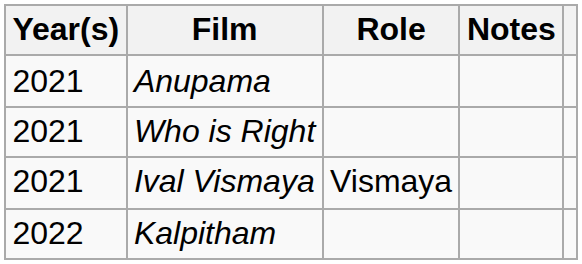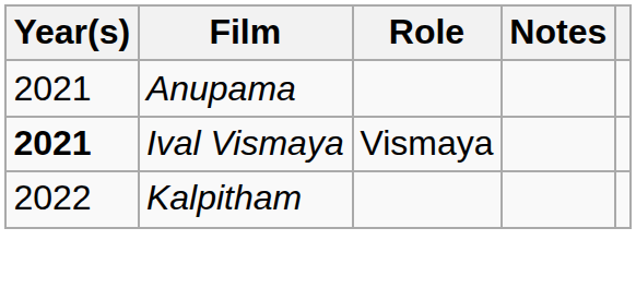- row: 2021 | Who is Right
Ival Vismaya | Year(s): normal -> bold
